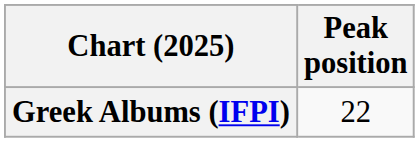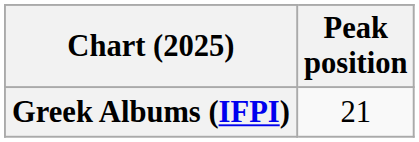Greek Albums (IFPI) | Peak position: 22 -> 21
